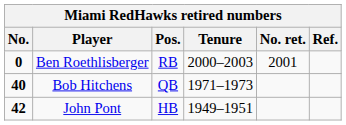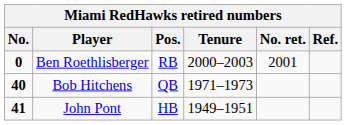John Pont | No.: 42 -> 41
